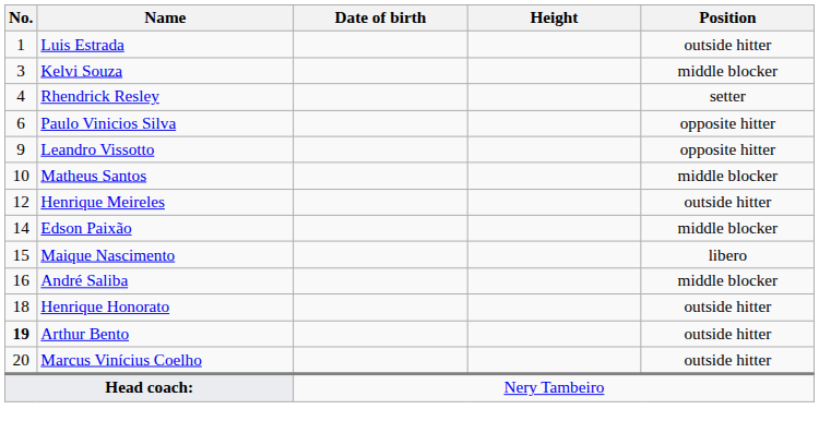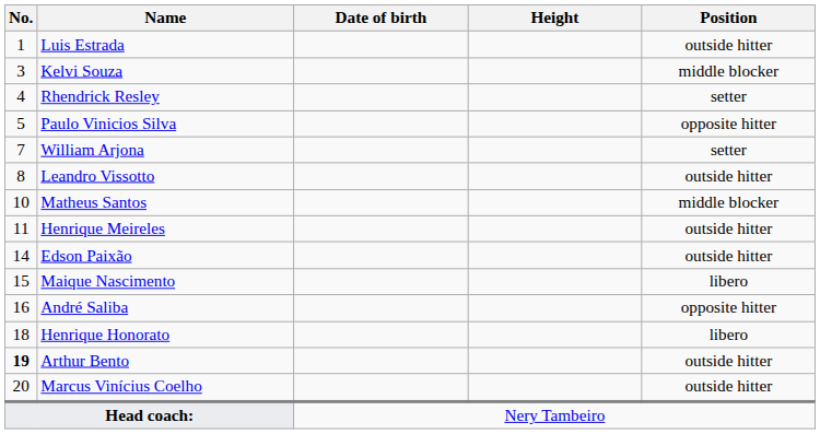Paulo Vinicios Silva | No.: 6 -> 5
+ row: 7 | William Arjona | setter
Leandro Vissotto | No.: 9 -> 8
Leandro Vissotto | Position: opposite hitter -> outside hitter
Henrique Meireles | No.: 12 -> 11
Edson Paixão | Position: middle blocker -> outside hitter
André Saliba | Position: middle blocker -> opposite hitter
Henrique Honorato | Position: outside hitter -> libero
